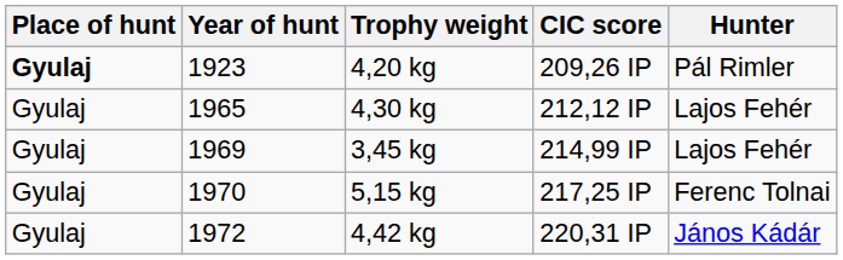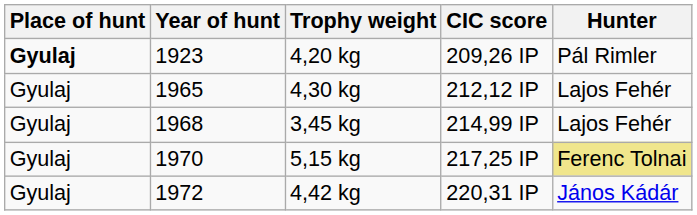3,45 kg | Year of hunt: 1969 -> 1968
5,15 kg | Hunter: no background -> khaki background
